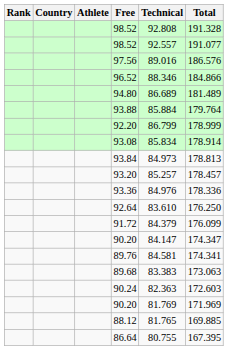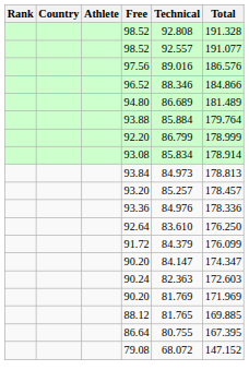- row: 89.76 | 84.581 | 174.341
- row: 89.68 | 83.383 | 173.063
+ row: 79.08 | 68.072 | 147.152
